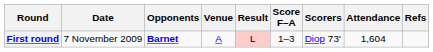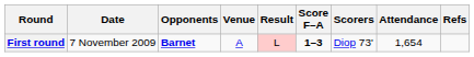First round | Score F–A: normal -> bold
First round | Attendance: 1,604 -> 1,654
